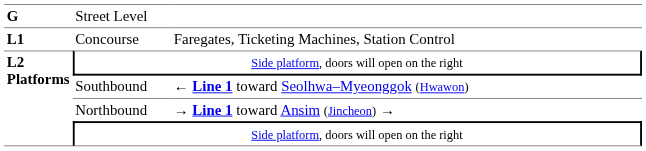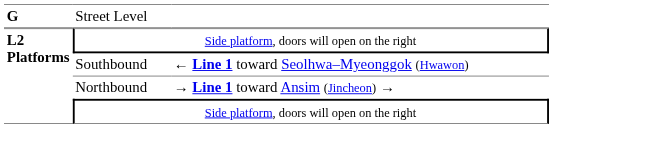- row: L1 | Concourse | Faregates, Ticketing Machines, Station Control
